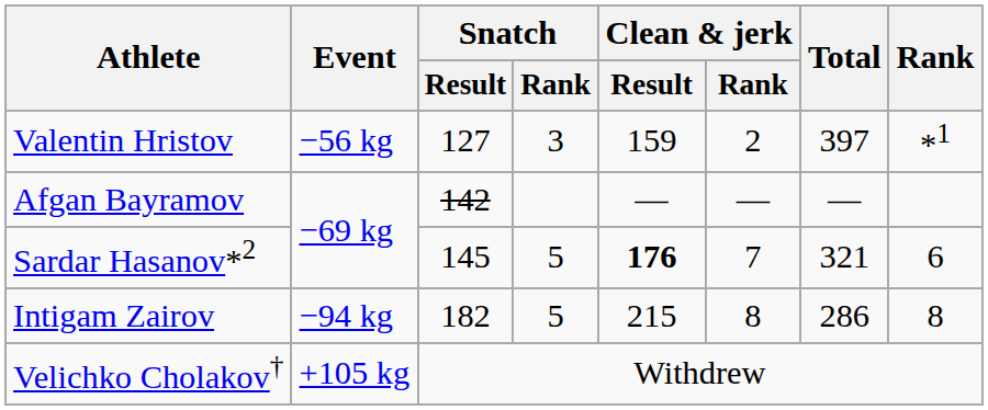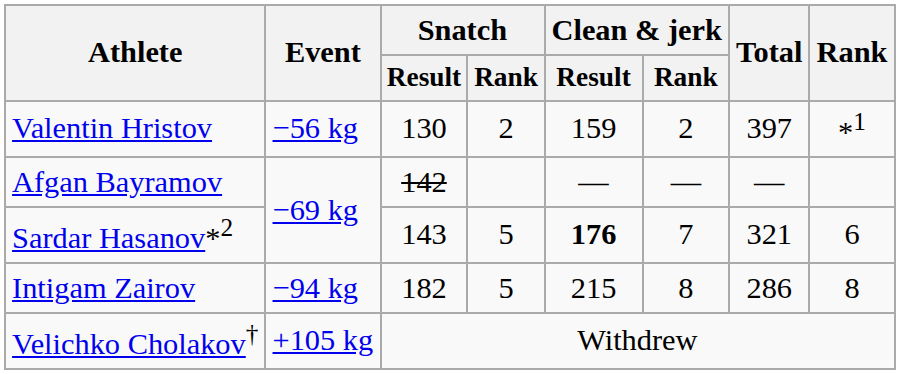Valentin Hristov | Snatch / Result: 127 -> 130
Valentin Hristov | Snatch / Rank: 3 -> 2
Sardar Hasanov*2 | Snatch / Result: 145 -> 143
